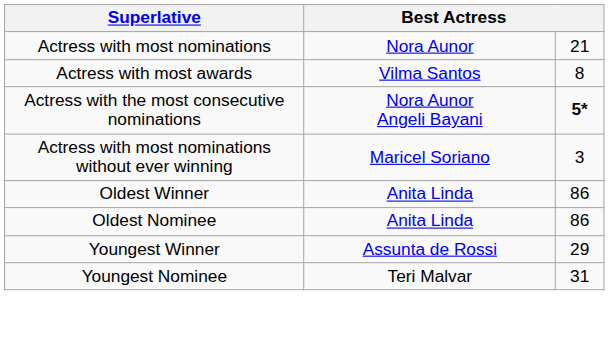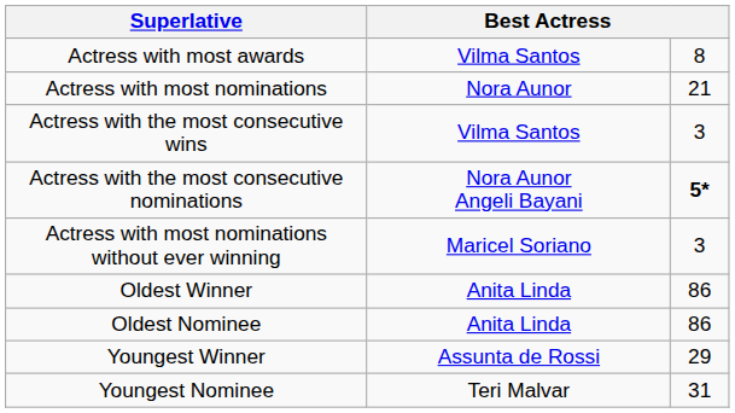rows swapped: Actress with most awards <-> Actress with most nominations
+ row: Actress with the most consecutive wins | Vilma Santos | 3
